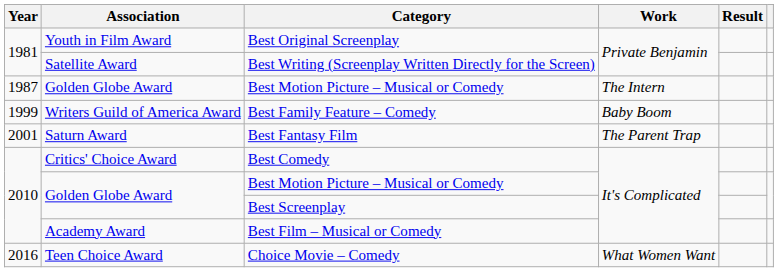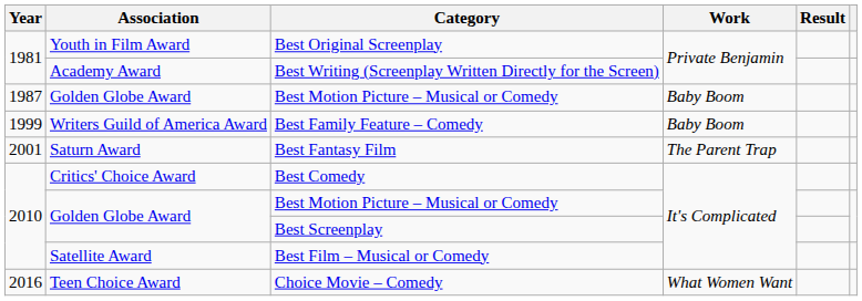Best Writing (Screenplay Written Directly for the Screen) | Association: Satellite Award -> Academy Award
1987 / Best Motion Picture – Musical or Comedy | Work: The Intern -> Baby Boom
Best Film – Musical or Comedy | Association: Academy Award -> Satellite Award
